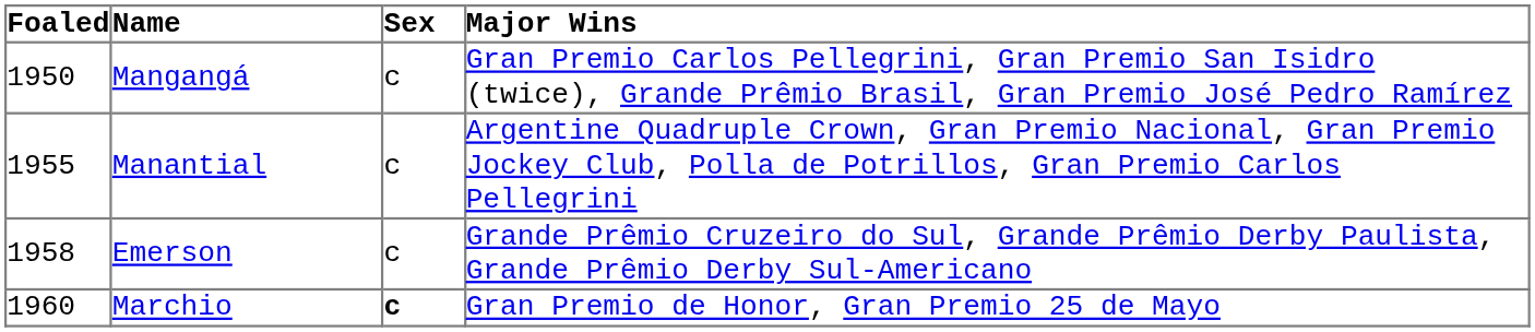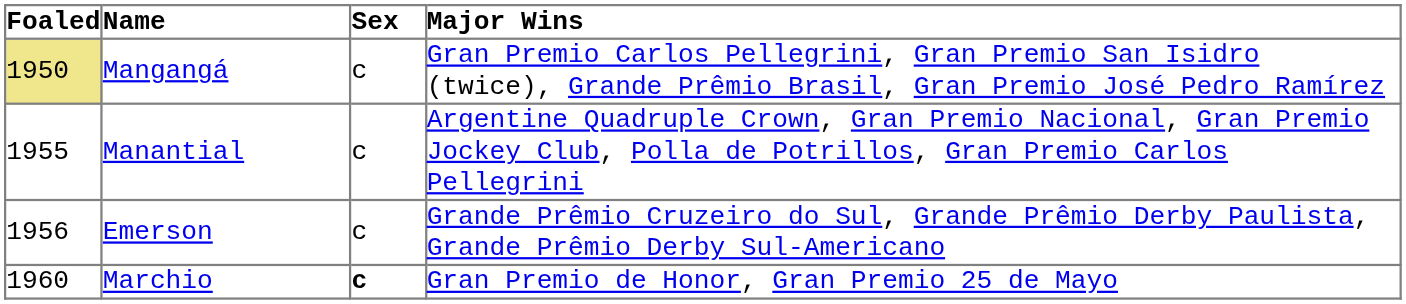Mangangá | Foaled: no background -> khaki background
Emerson | Foaled: 1958 -> 1956
